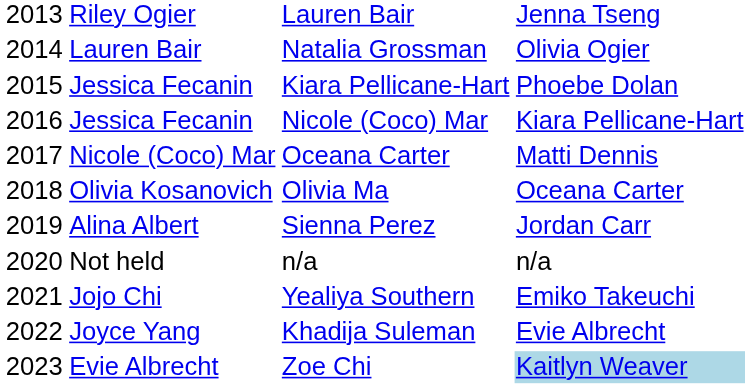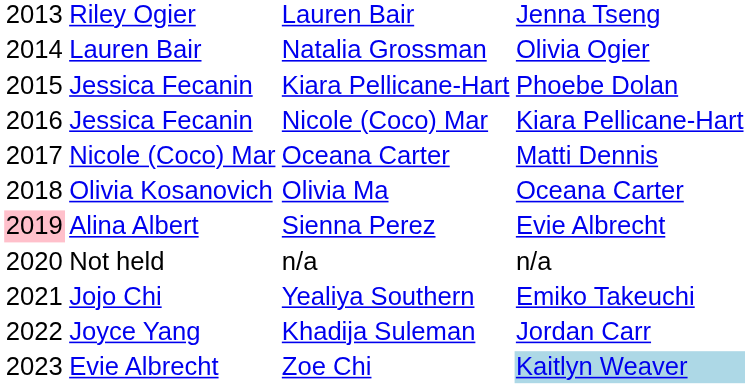Sienna Perez | column 1: no background -> pink background
Sienna Perez | column 4: Jordan Carr -> Evie Albrecht
Khadija Suleman | column 4: Evie Albrecht -> Jordan Carr
